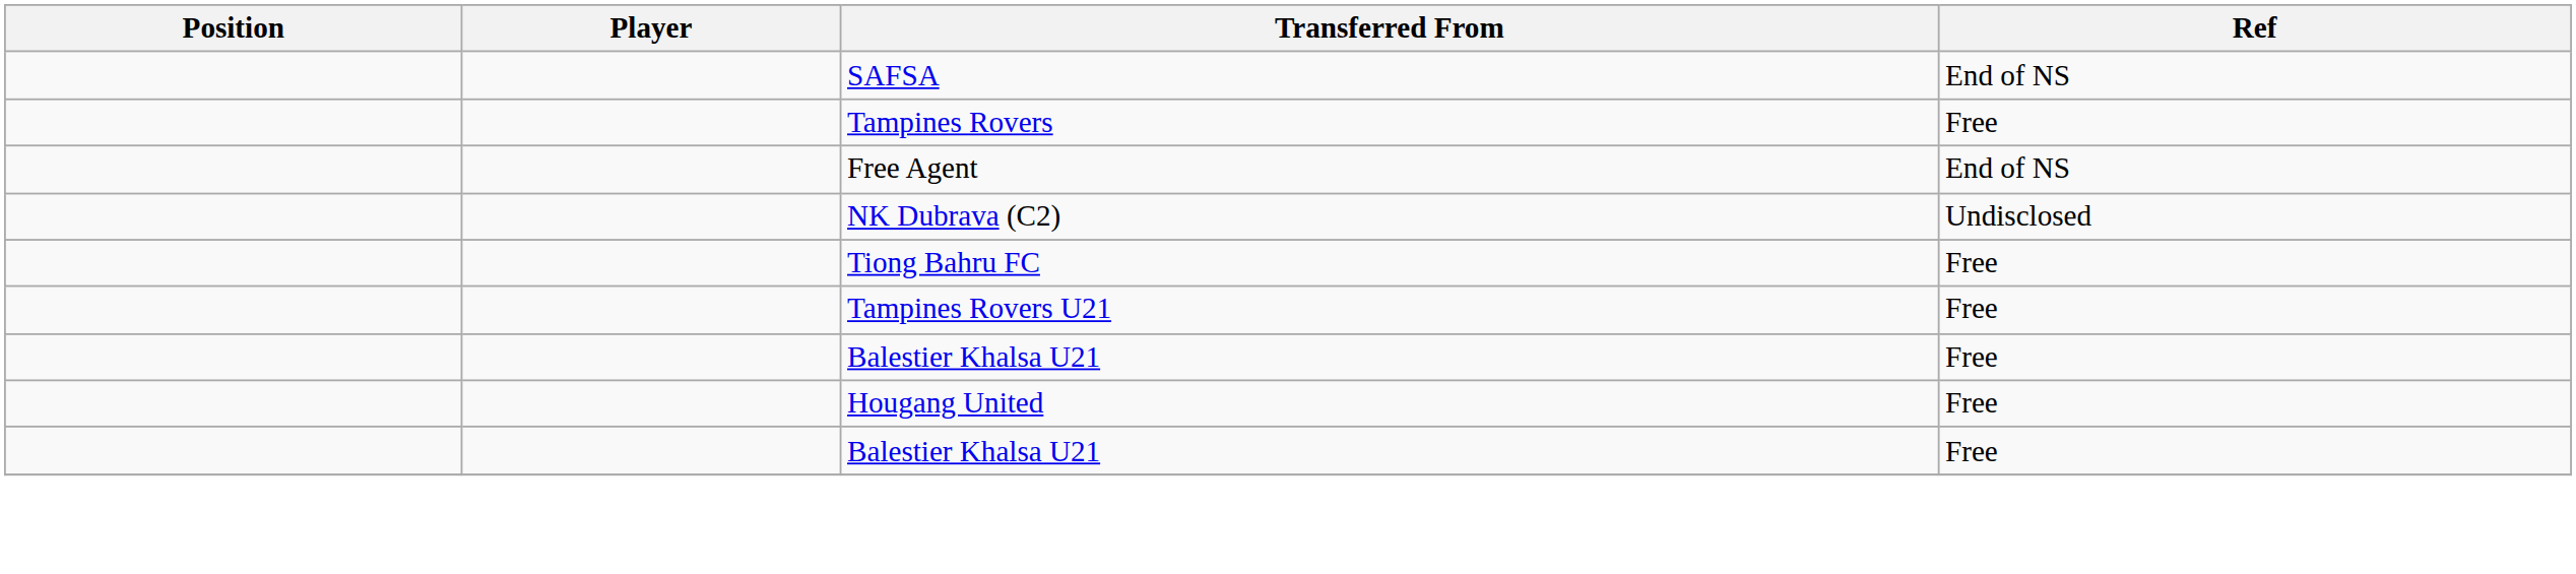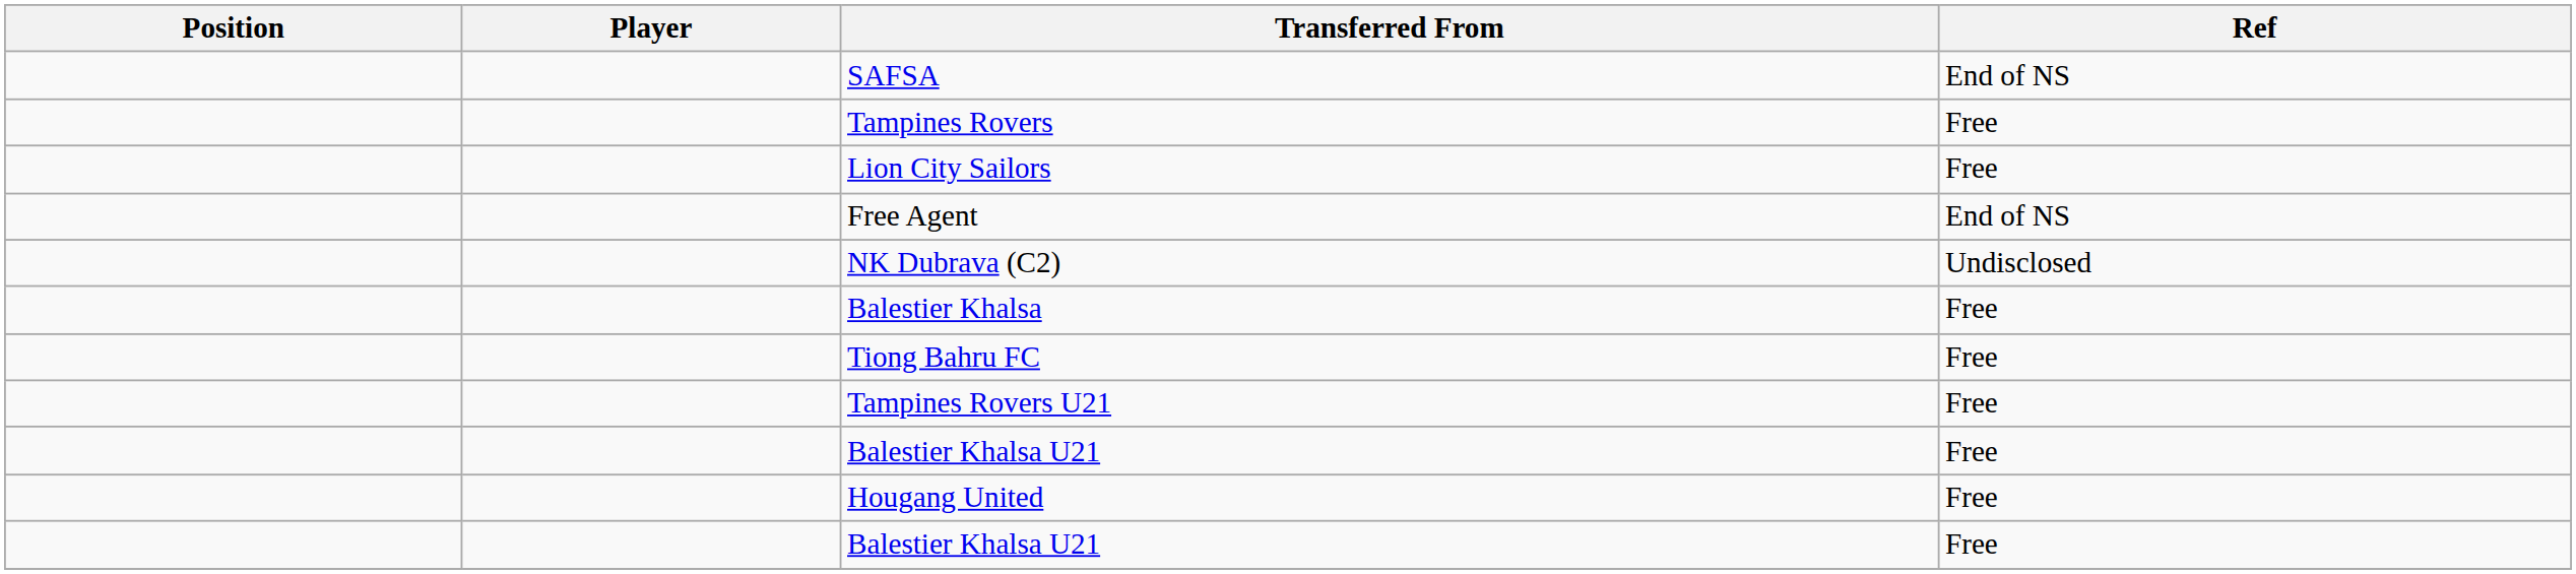+ row: Lion City Sailors | Free
+ row: Balestier Khalsa | Free
